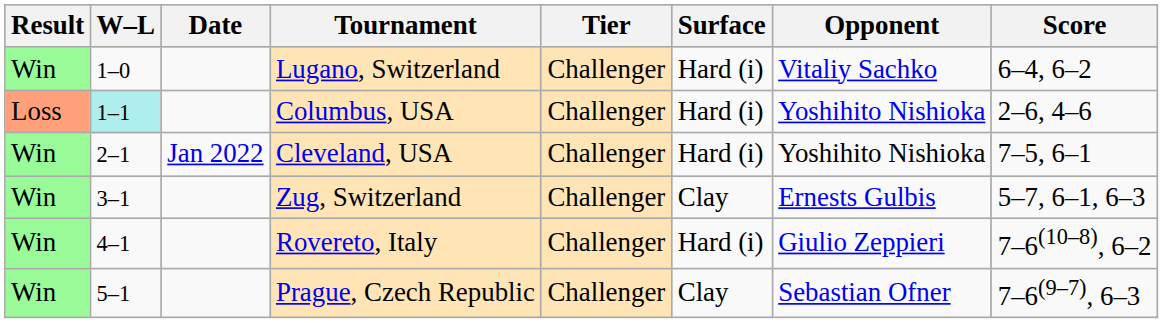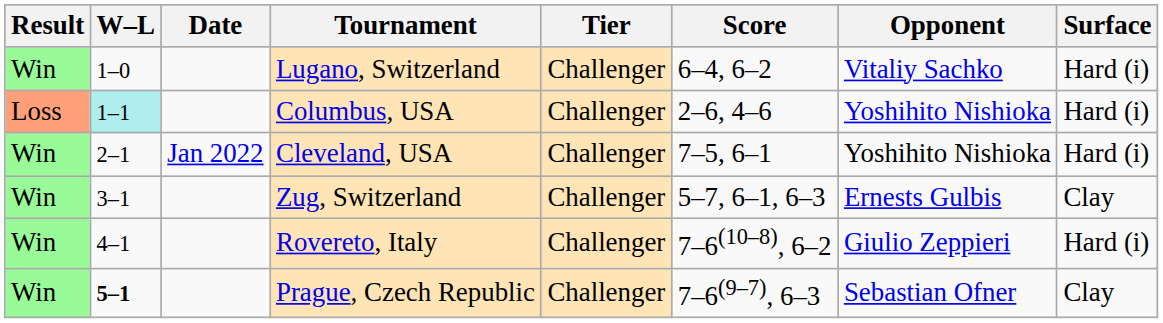columns swapped: Surface <-> Score
Prague, Czech Republic | W–L: normal -> bold
